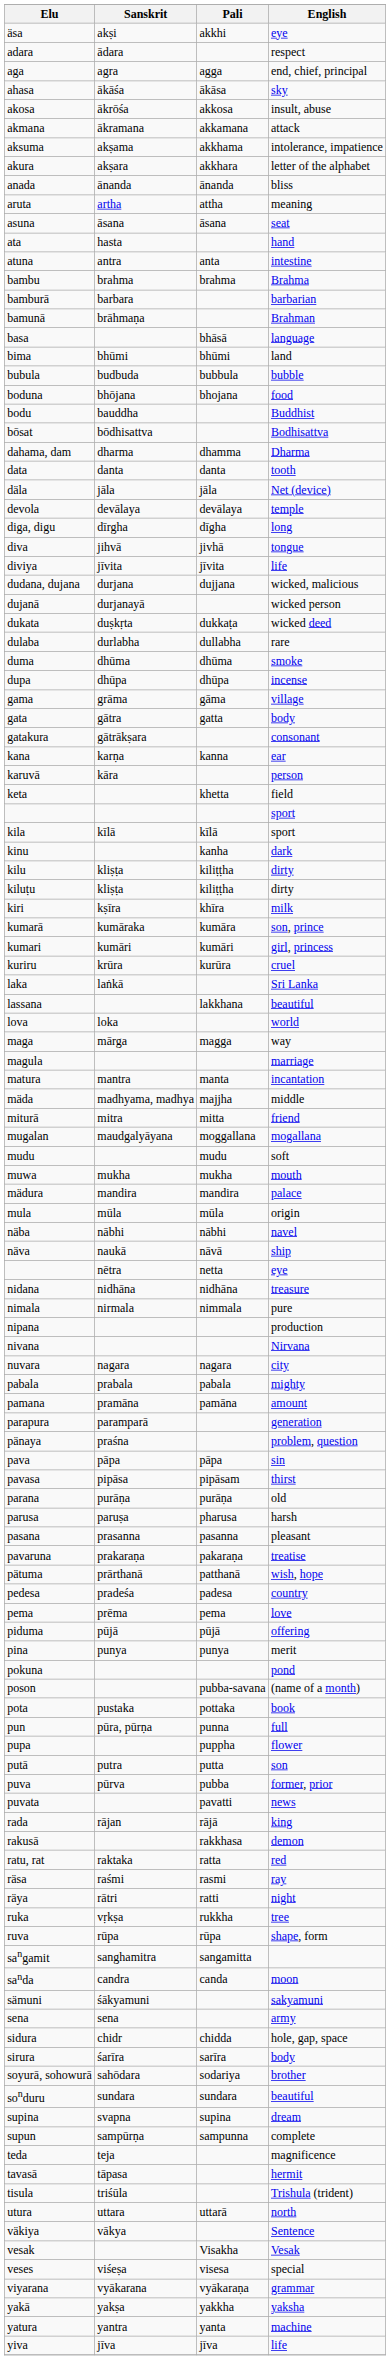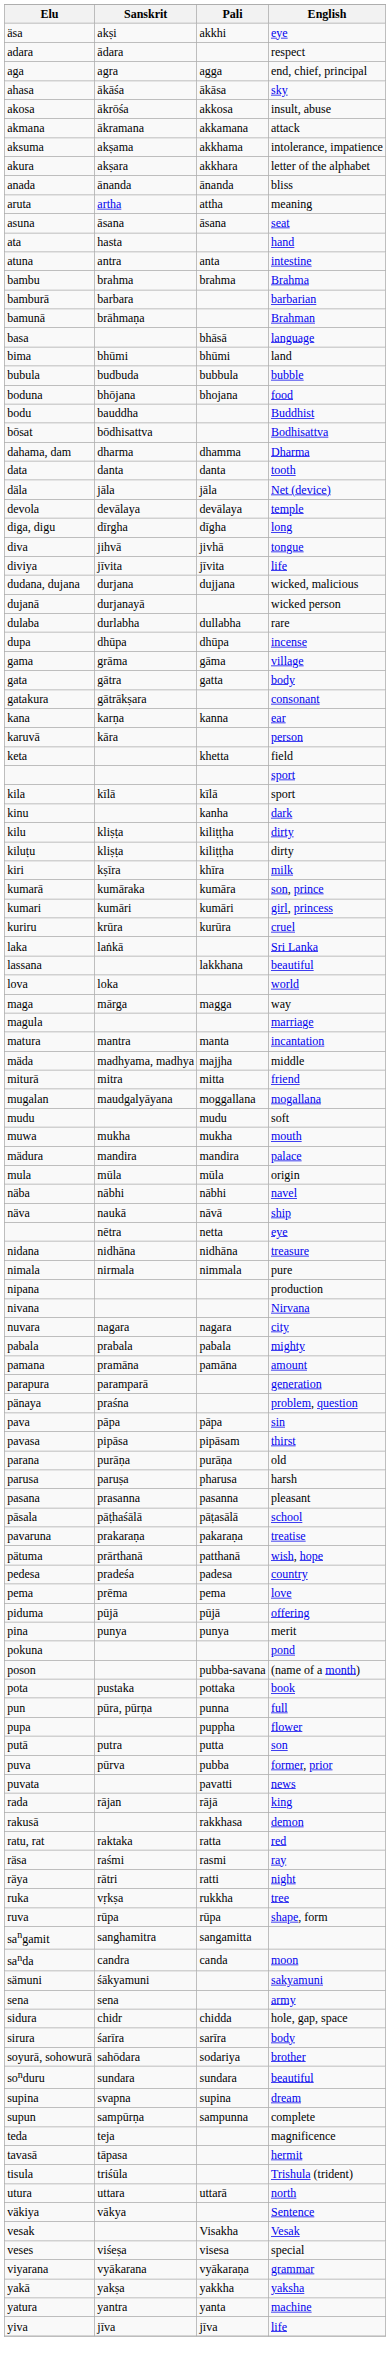- row: dukata | duṣkṛta | dukkaṭa | wicked deed
- row: duma | dhūma | dhūma | smoke
+ row: pāsala | pāṭhaśālā | pāṭasālā | school
